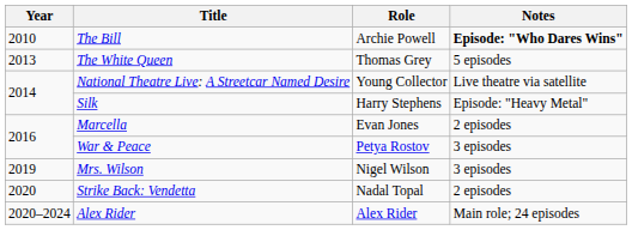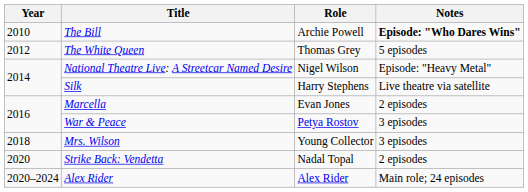The White Queen | Year: 2013 -> 2012
National Theatre Live: A Streetcar Named Desire | Role: Young Collector -> Nigel Wilson
National Theatre Live: A Streetcar Named Desire | Notes: Live theatre via satellite -> Episode: "Heavy Metal"
Silk | Notes: Episode: "Heavy Metal" -> Live theatre via satellite
Mrs. Wilson | Year: 2019 -> 2018
Mrs. Wilson | Role: Nigel Wilson -> Young Collector
